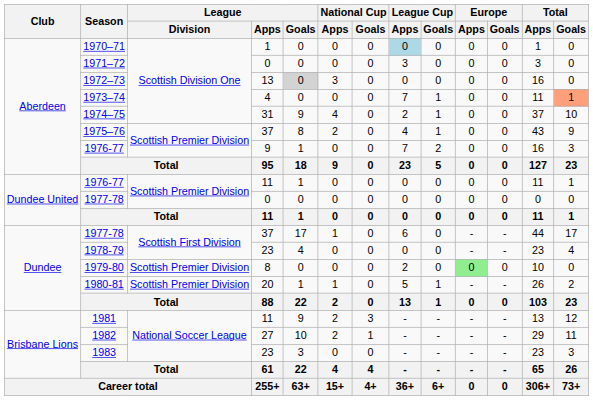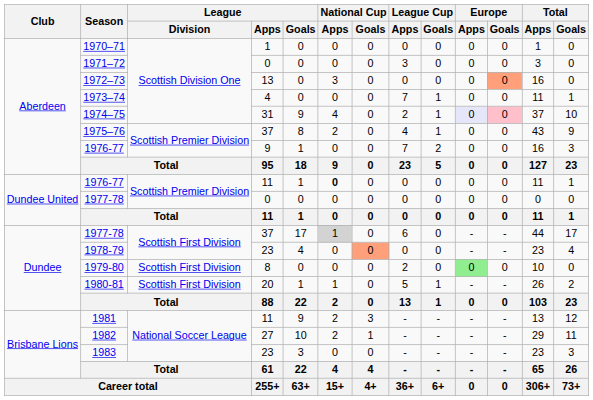1970–71 | League Cup / Apps: lightblue background -> no background
1972–73 | League / Goals: lightgrey background -> no background
1972–73 | Europe / Goals: no background -> lightsalmon background
1973–74 | Total / Goals: lightsalmon background -> no background
1974–75 | Europe / Apps: no background -> lavender background
1974–75 | Europe / Goals: no background -> pink background
1976-77 / 11 | National Cup / Apps: normal -> bold
1977-78 / 37 | National Cup / Apps: no background -> lightgrey background
1978-79 | National Cup / Goals: no background -> lightsalmon background
1979-80 | League / Division: Scottish Premier Division -> Scottish First Division
1980-81 | League / Division: Scottish Premier Division -> Scottish First Division
